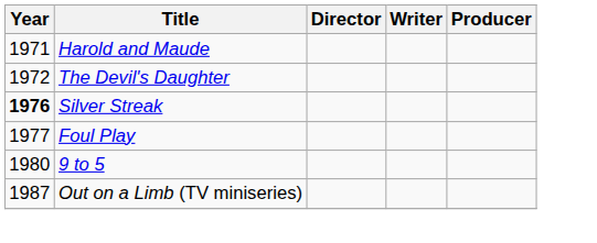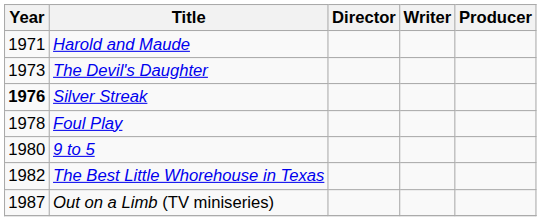The Devil's Daughter | Year: 1972 -> 1973
Foul Play | Year: 1977 -> 1978
+ row: 1982 | The Best Little Whorehouse in Texas
